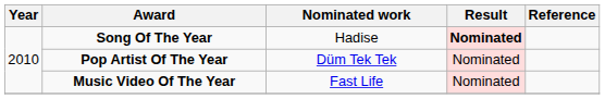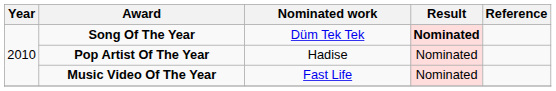Song Of The Year | Nominated work: Hadise -> Düm Tek Tek
Pop Artist Of The Year | Nominated work: Düm Tek Tek -> Hadise
